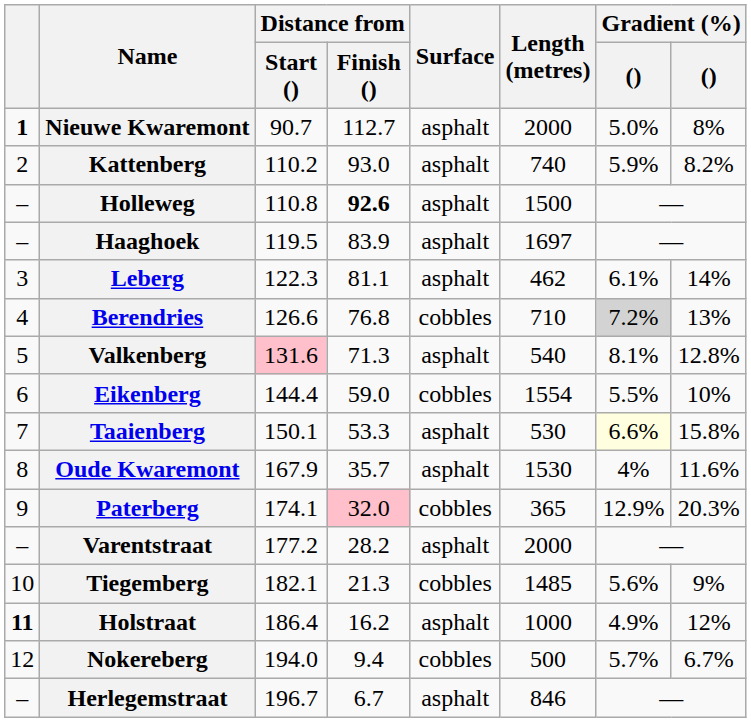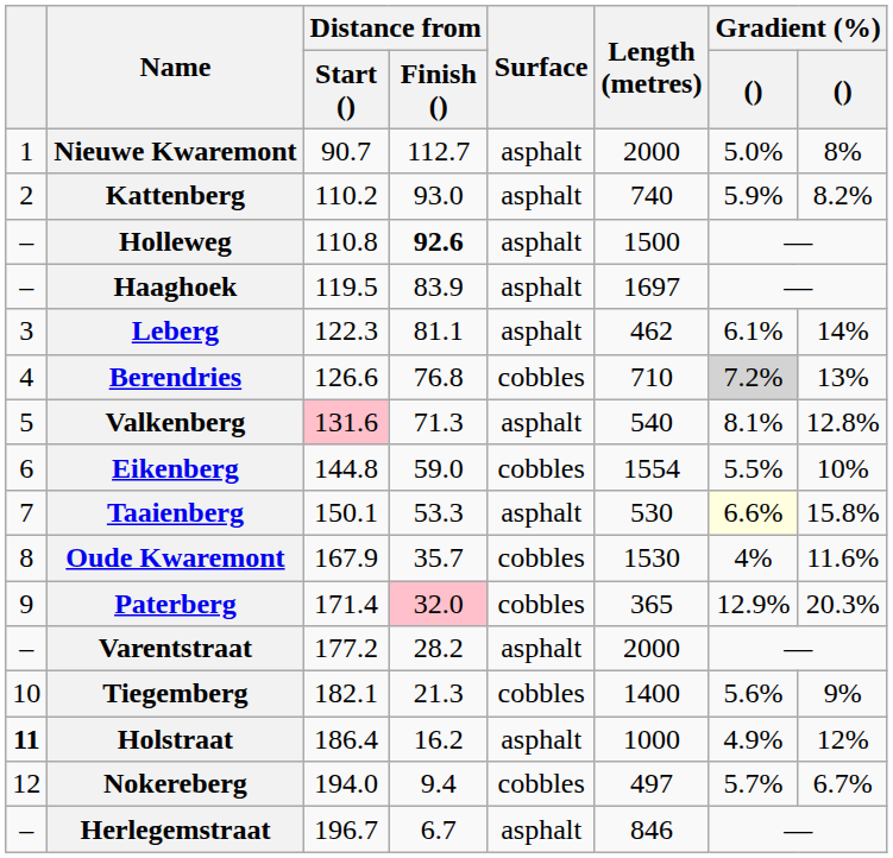Nieuwe Kwaremont | column 1: bold -> normal
Eikenberg | Distance from / Start (): 144.4 -> 144.8
Oude Kwaremont | Surface: asphalt -> cobbles
Paterberg | Distance from / Start (): 174.1 -> 171.4
Tiegemberg | Length (metres): 1485 -> 1400
Nokereberg | Length (metres): 500 -> 497
